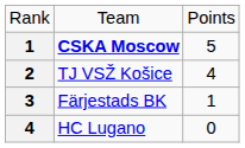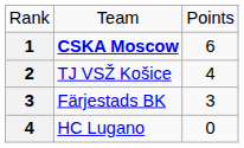CSKA Moscow | column 3: 5 -> 6
Färjestads BK | column 3: 1 -> 3
